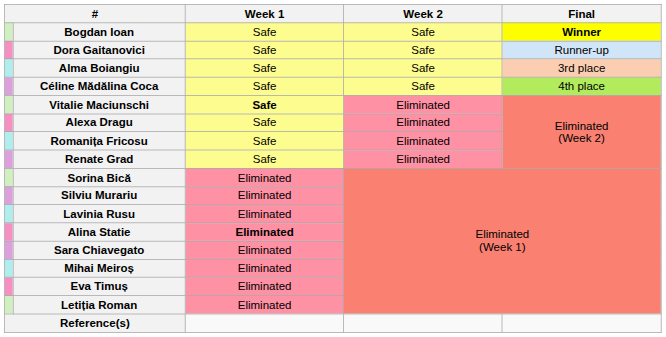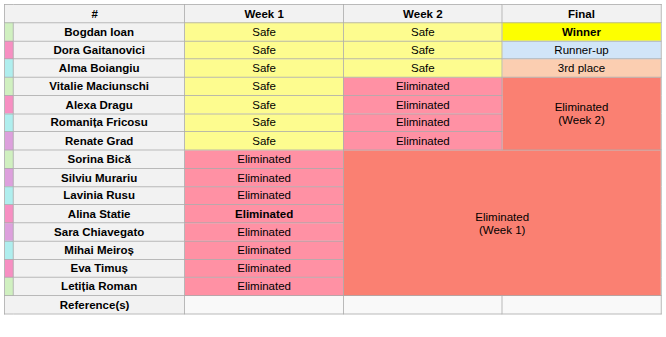- row: Céline Mădălina Coca | Safe | Safe | 4th place
Vitalie Maciunschi | Week 1: bold -> normal
